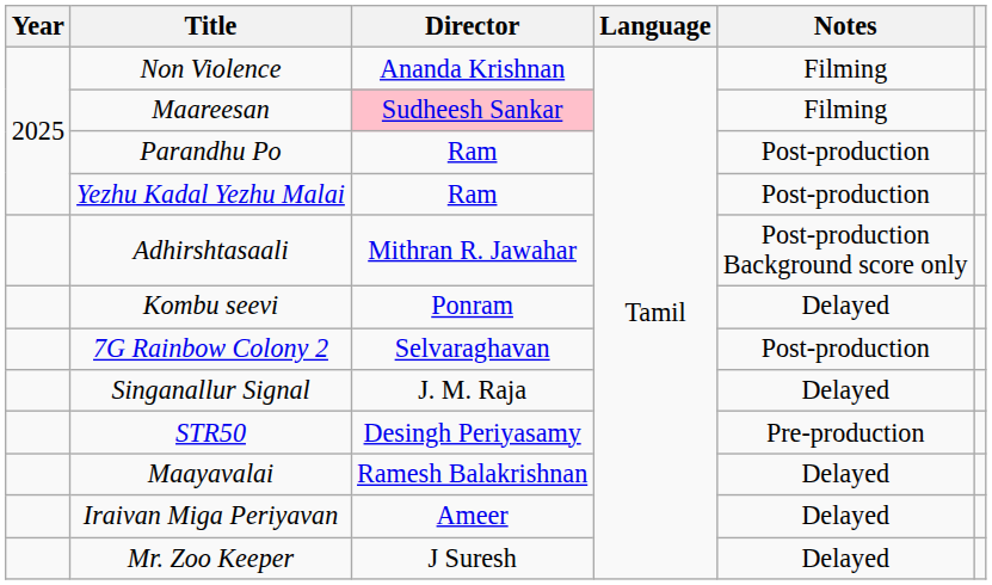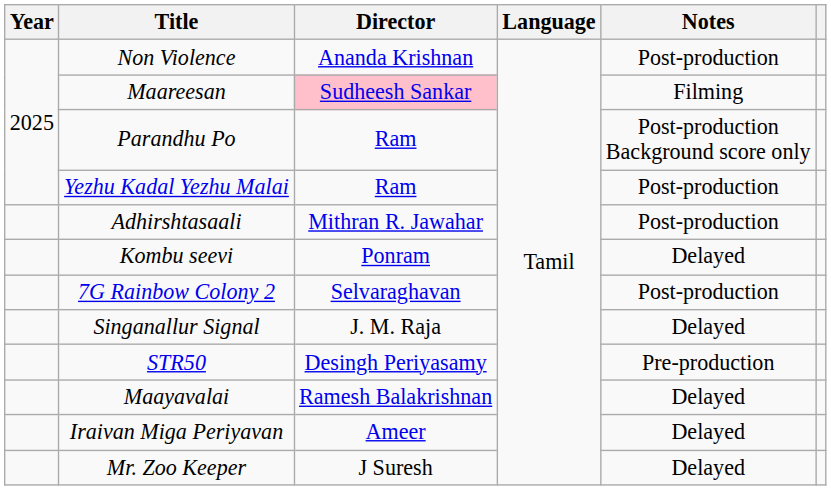Non Violence | Notes: Filming -> Post-production
Parandhu Po | Notes: Post-production -> Post-production Background score only
Adhirshtasaali | Notes: Post-production Background score only -> Post-production
